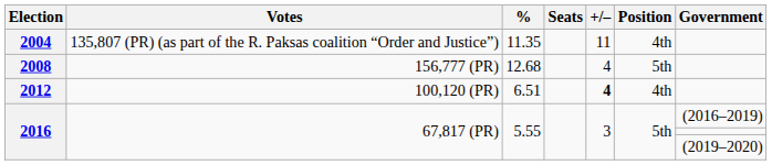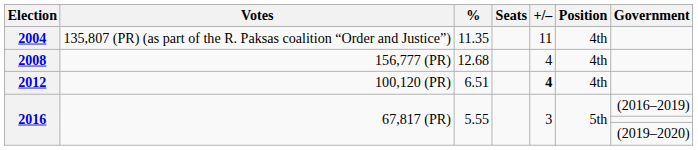2008 | Position: 5th -> 4th
